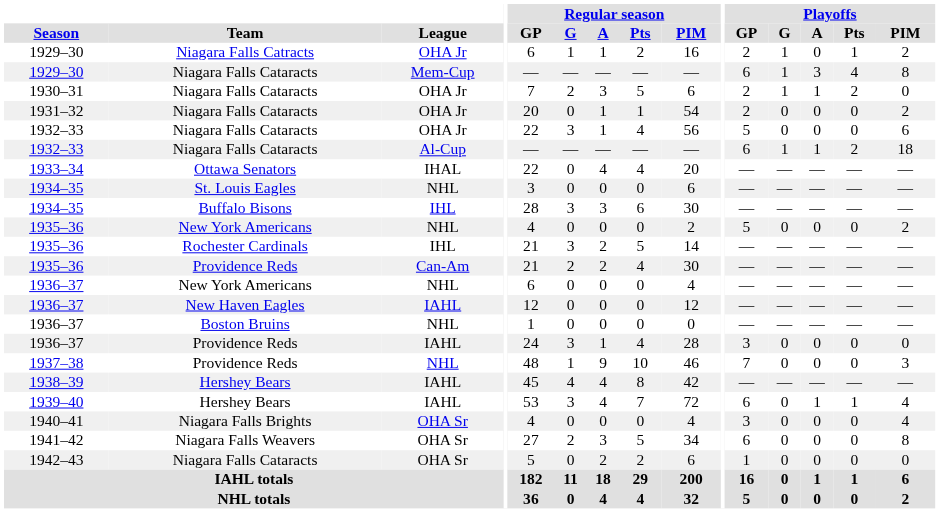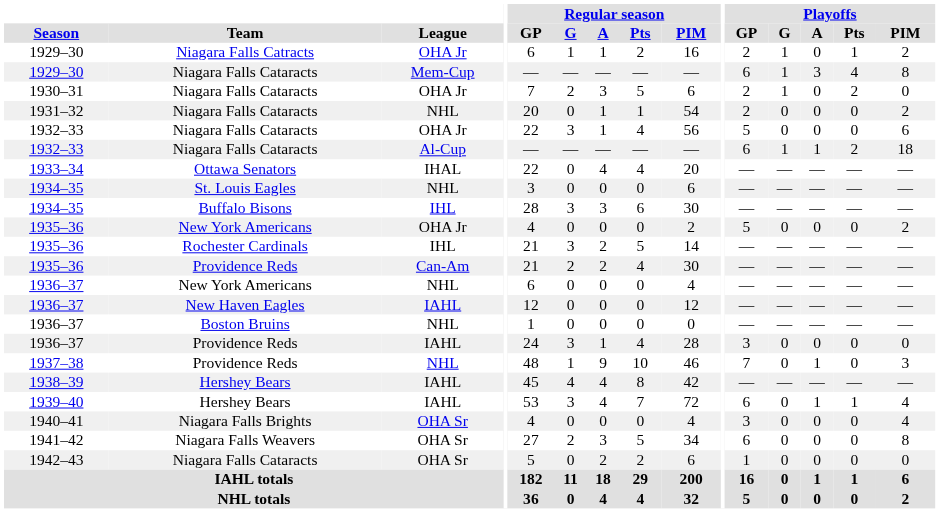1930–31 | Playoffs / A: 1 -> 0
1931–32 | League: OHA Jr -> NHL
1935–36 / New York Americans | League: NHL -> OHA Jr
1937–38 | Playoffs / A: 0 -> 1
